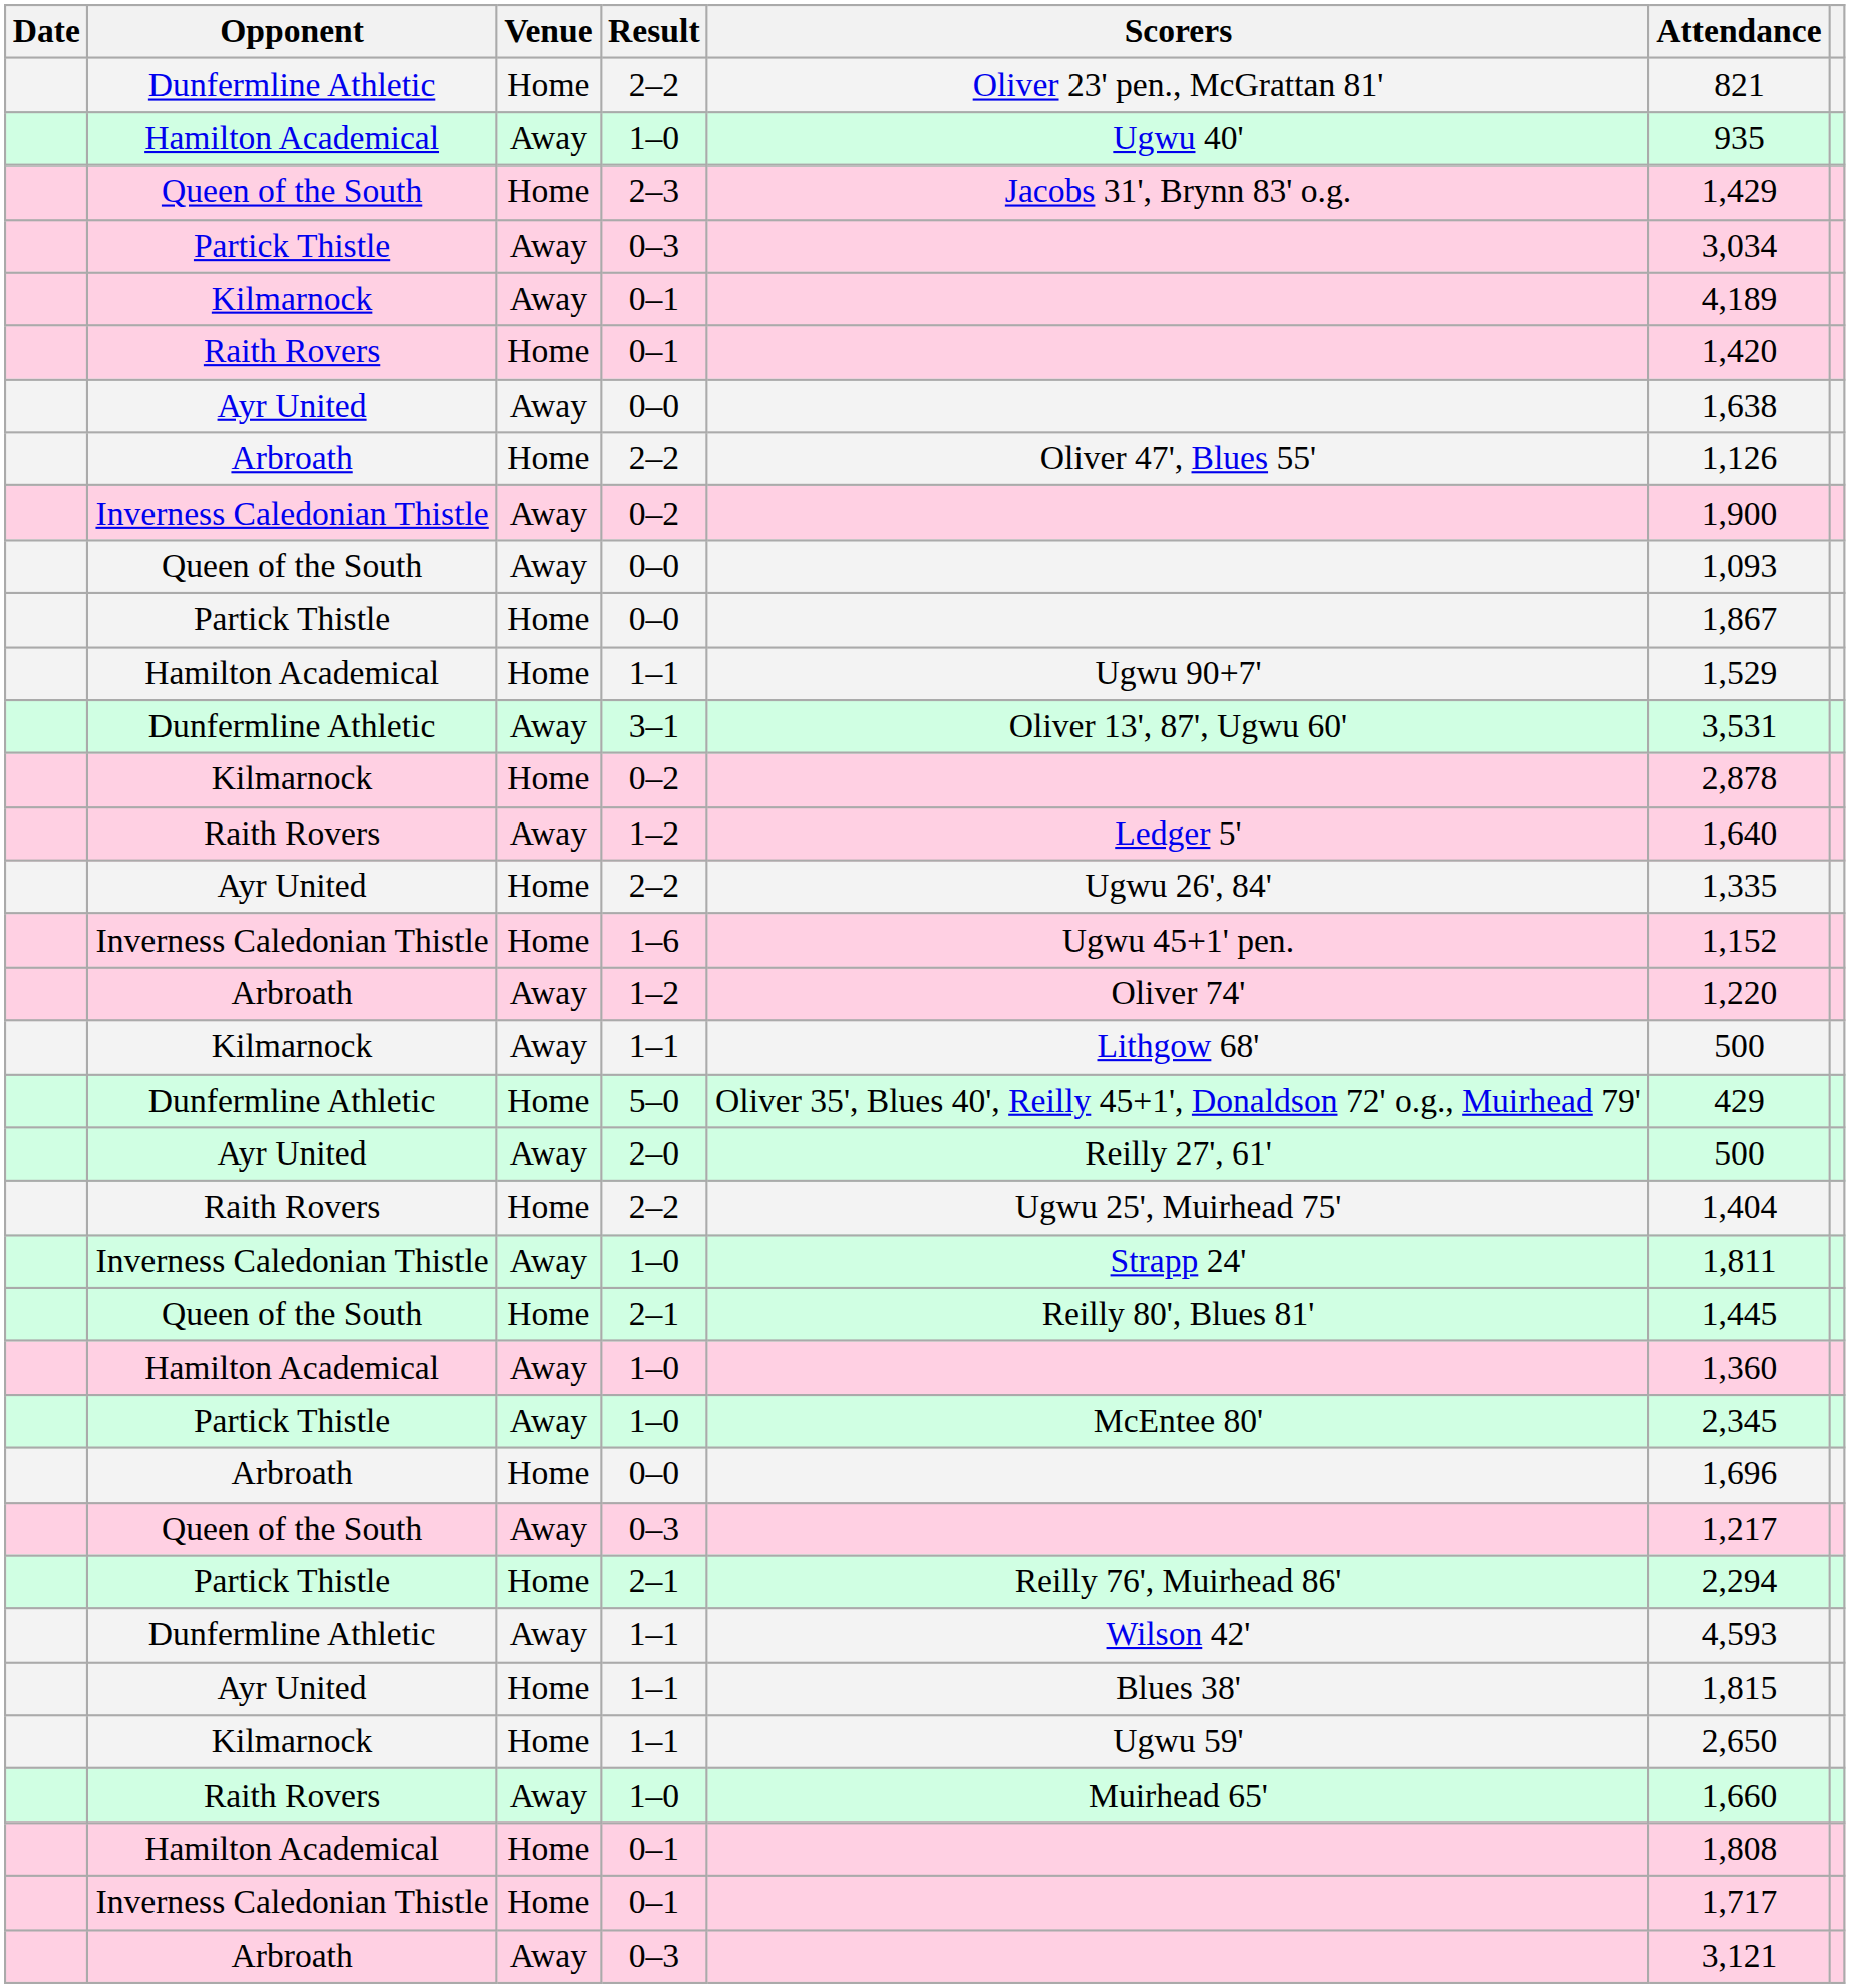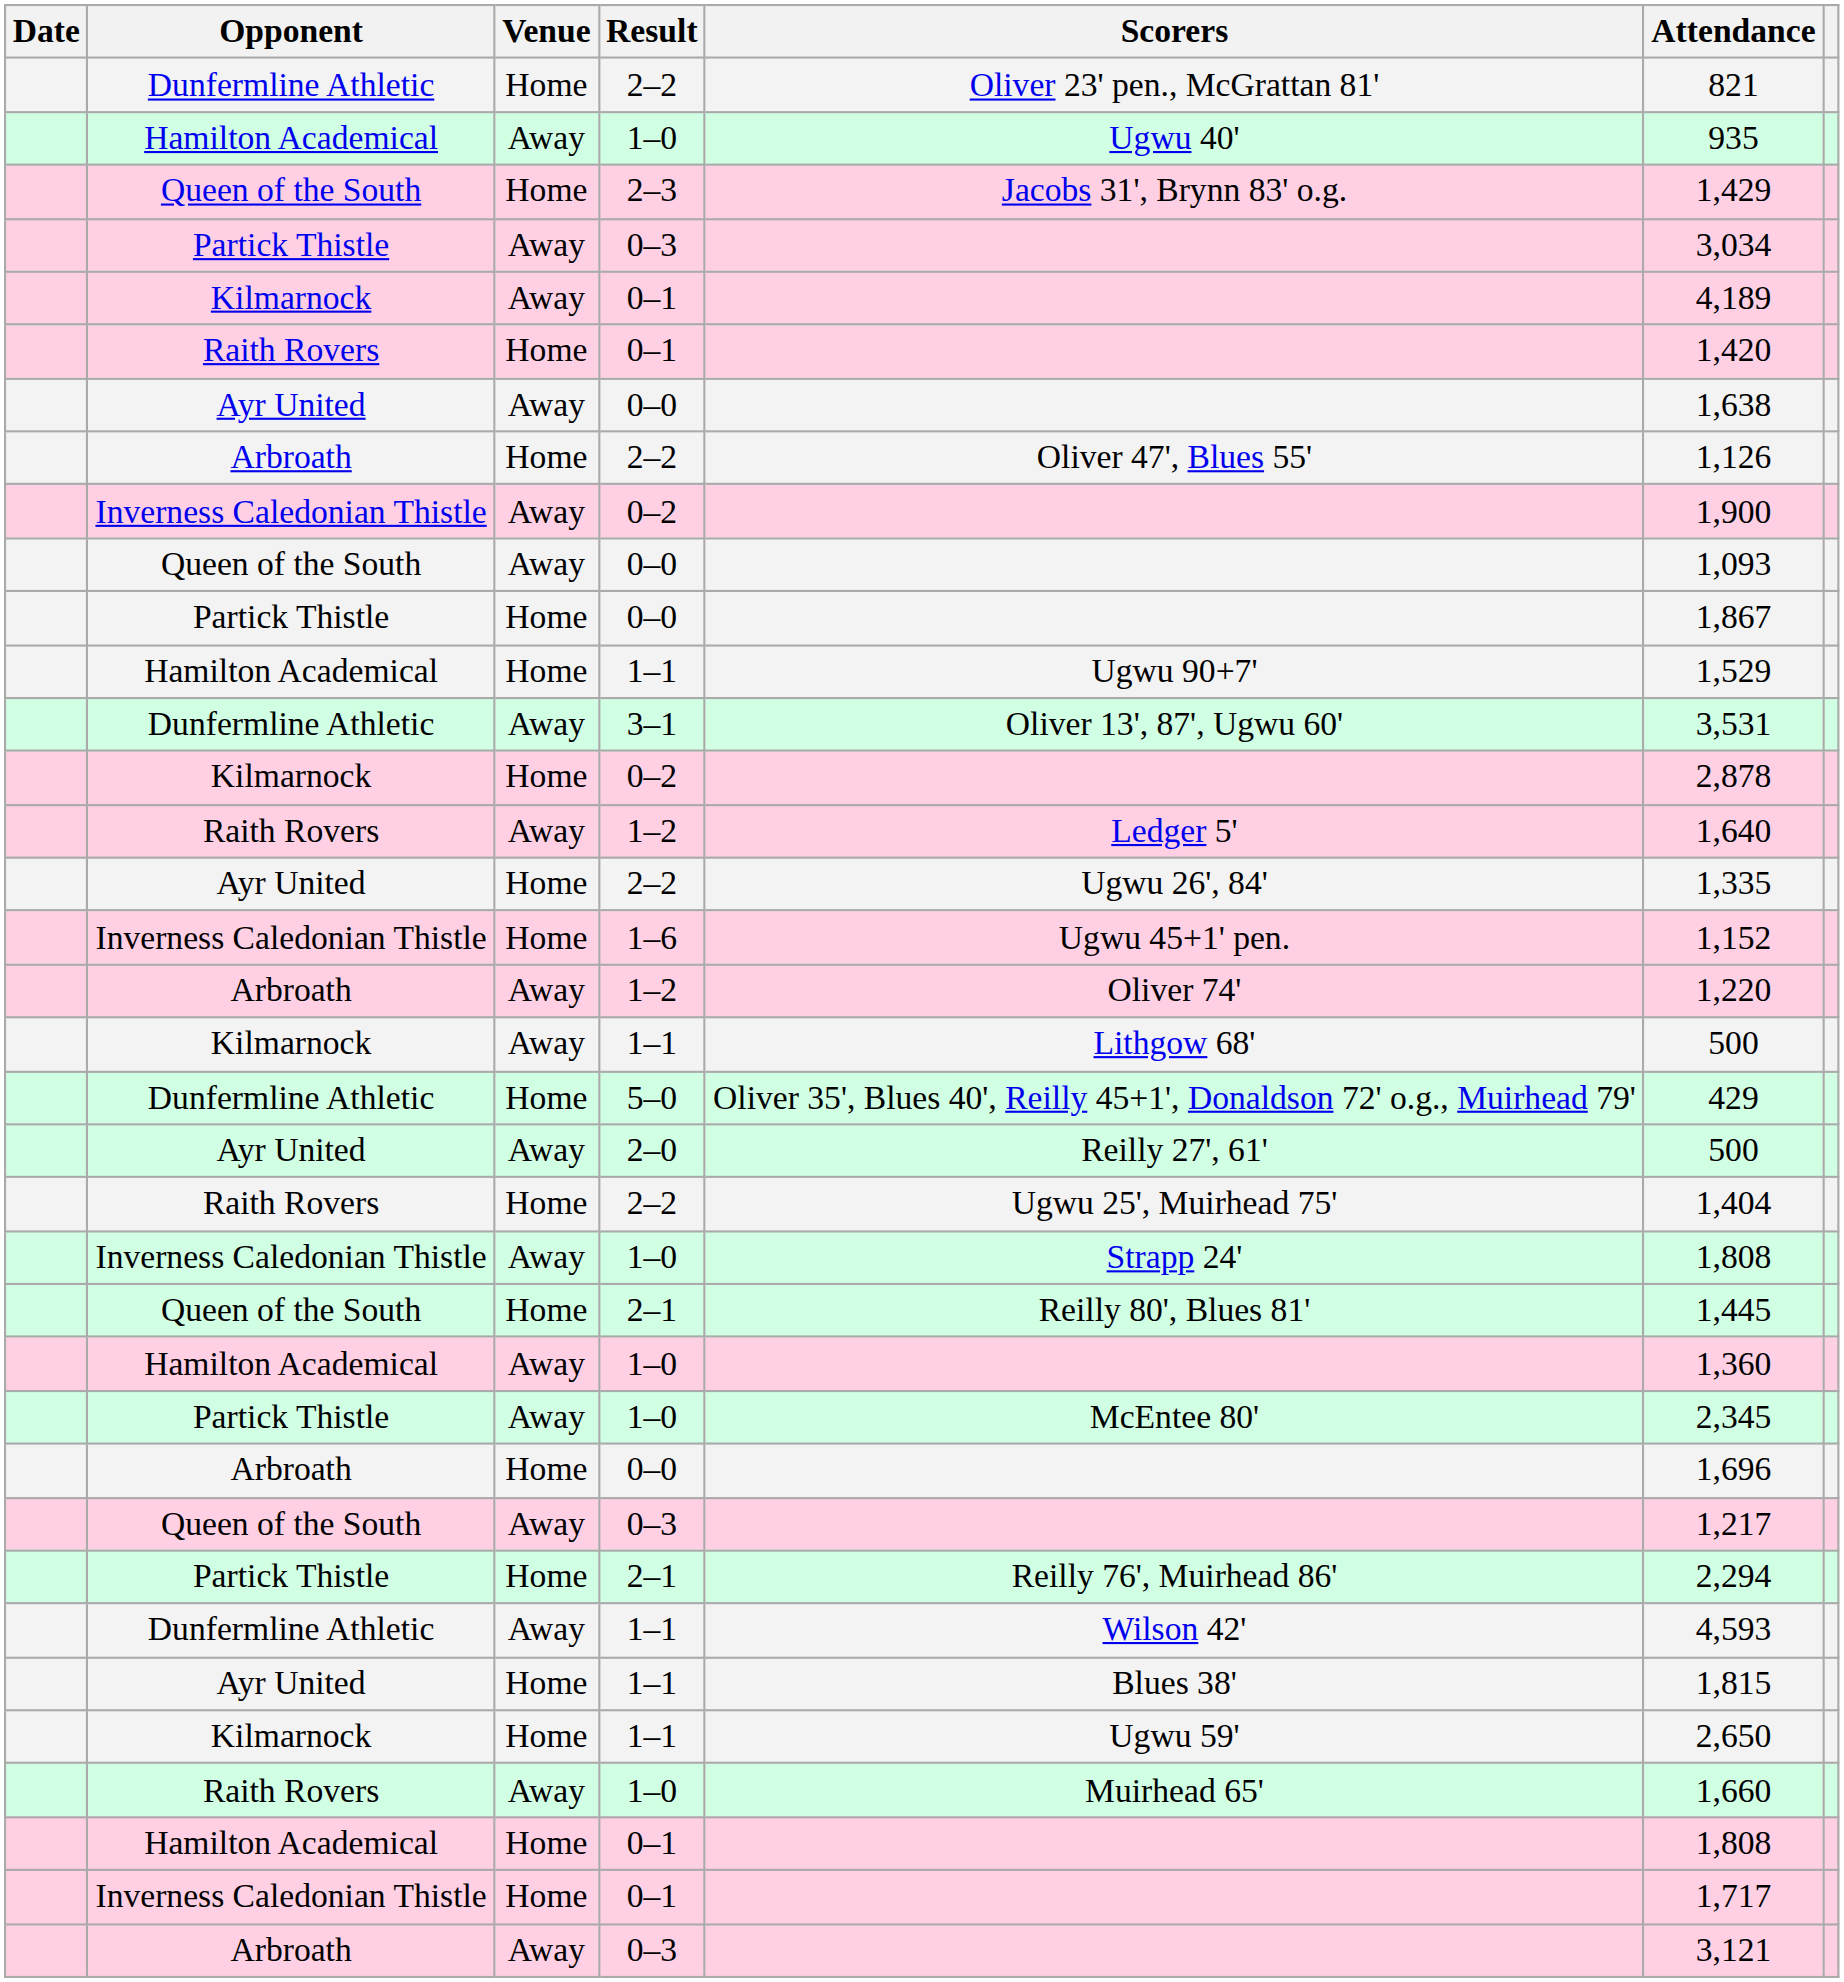Inverness Caledonian Thistle / 1–0 | Attendance: 1,811 -> 1,808
